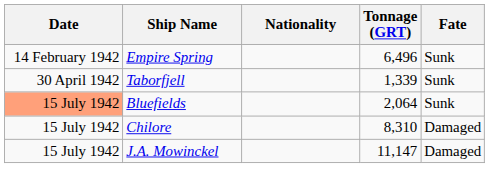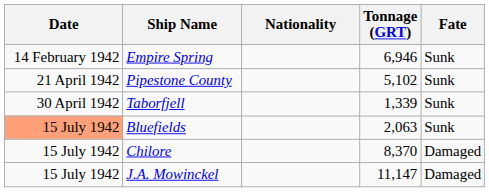Empire Spring | Tonnage (GRT): 6,496 -> 6,946
+ row: 21 April 1942 | Pipestone County | 5,102 | Sunk
Bluefields | Tonnage (GRT): 2,064 -> 2,063
Chilore | Tonnage (GRT): 8,310 -> 8,370
